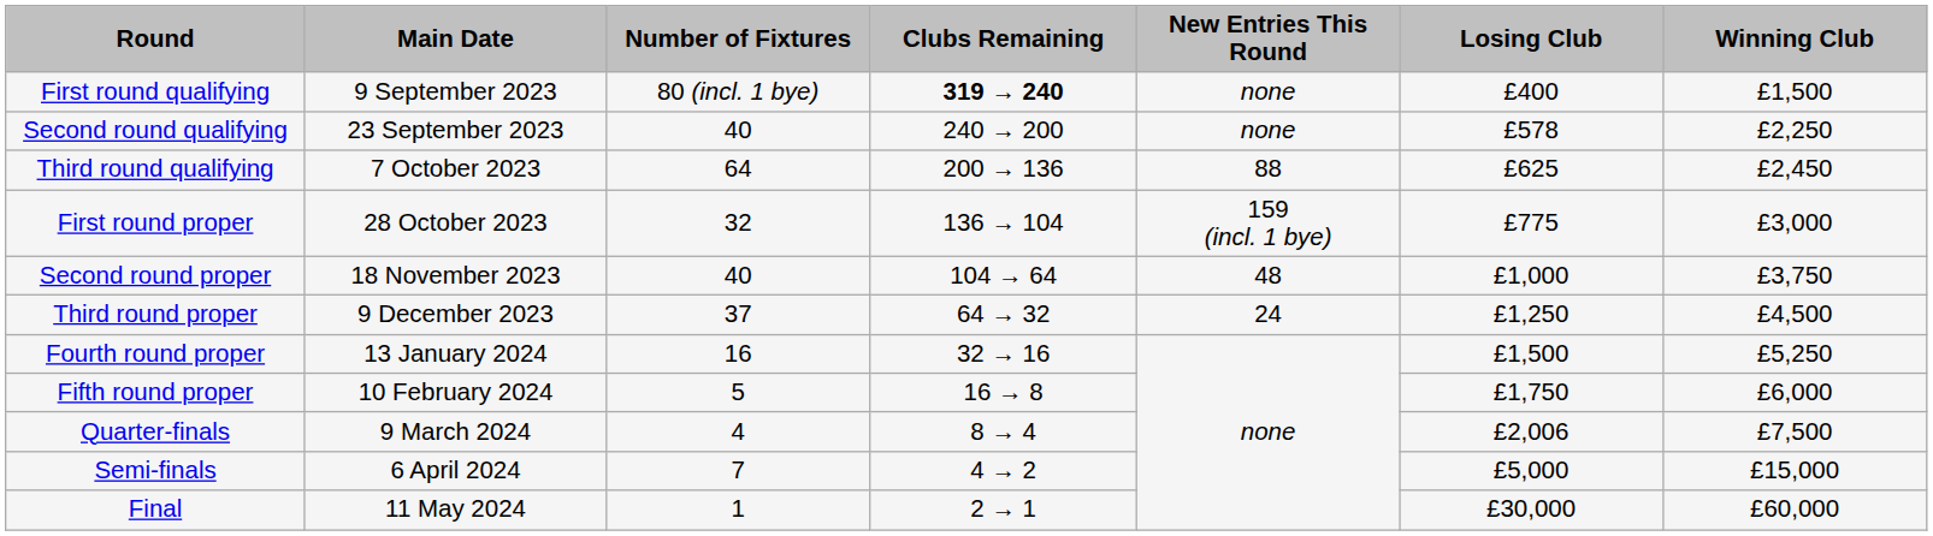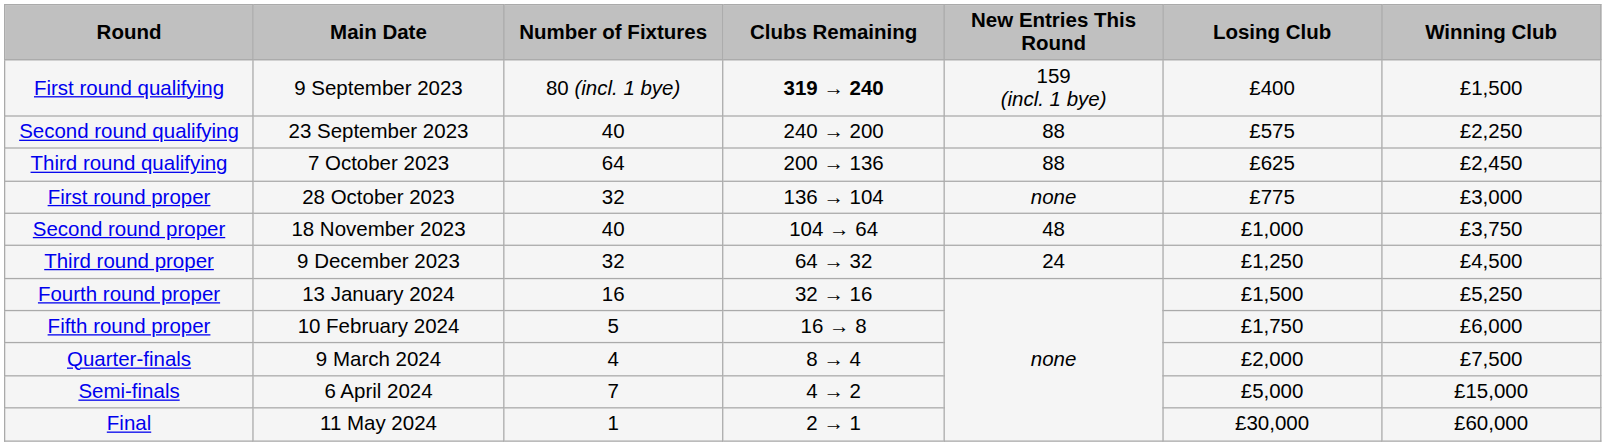First round qualifying | New Entries This Round: none -> 159 (incl. 1 bye)
Second round qualifying | New Entries This Round: none -> 88
Second round qualifying | Losing Club: £578 -> £575
First round proper | New Entries This Round: 159 (incl. 1 bye) -> none
Third round proper | Number of Fixtures: 37 -> 32
Quarter-finals | Losing Club: £2,006 -> £2,000
